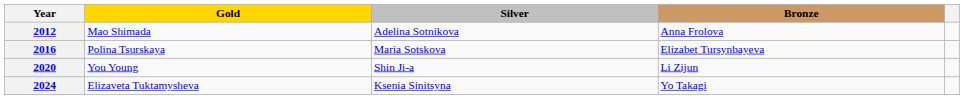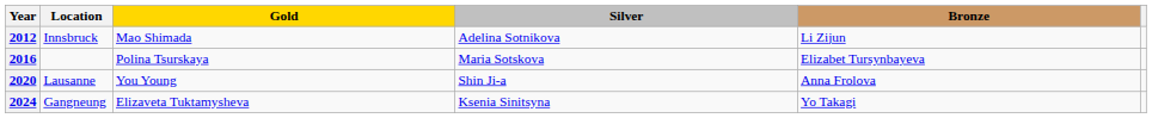+ column: Location | Innsbruck | Lausanne | Gangneung
2012 | Bronze: Anna Frolova -> Li Zijun
2020 | Bronze: Li Zijun -> Anna Frolova
